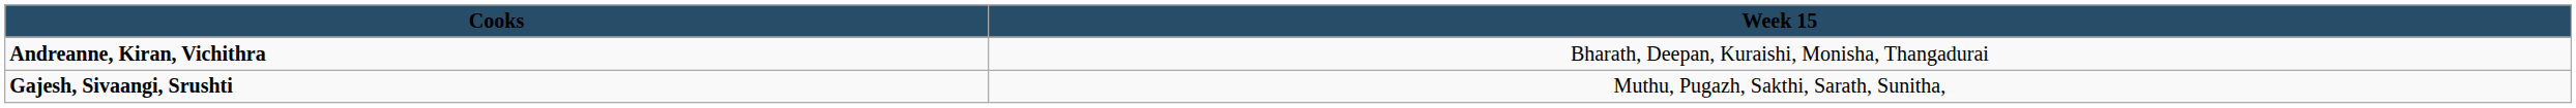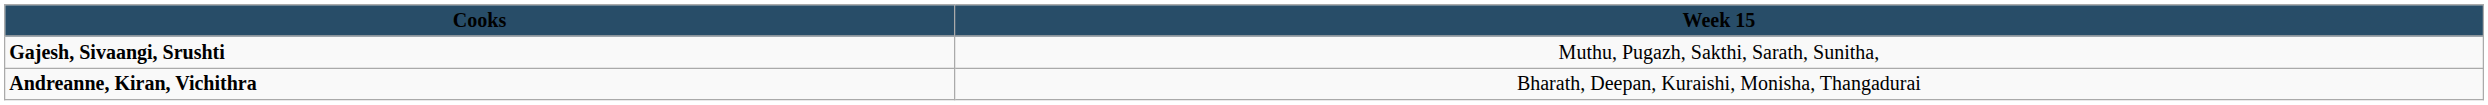rows swapped: Gajesh, Sivaangi, Srushti <-> Andreanne, Kiran, Vichithra
